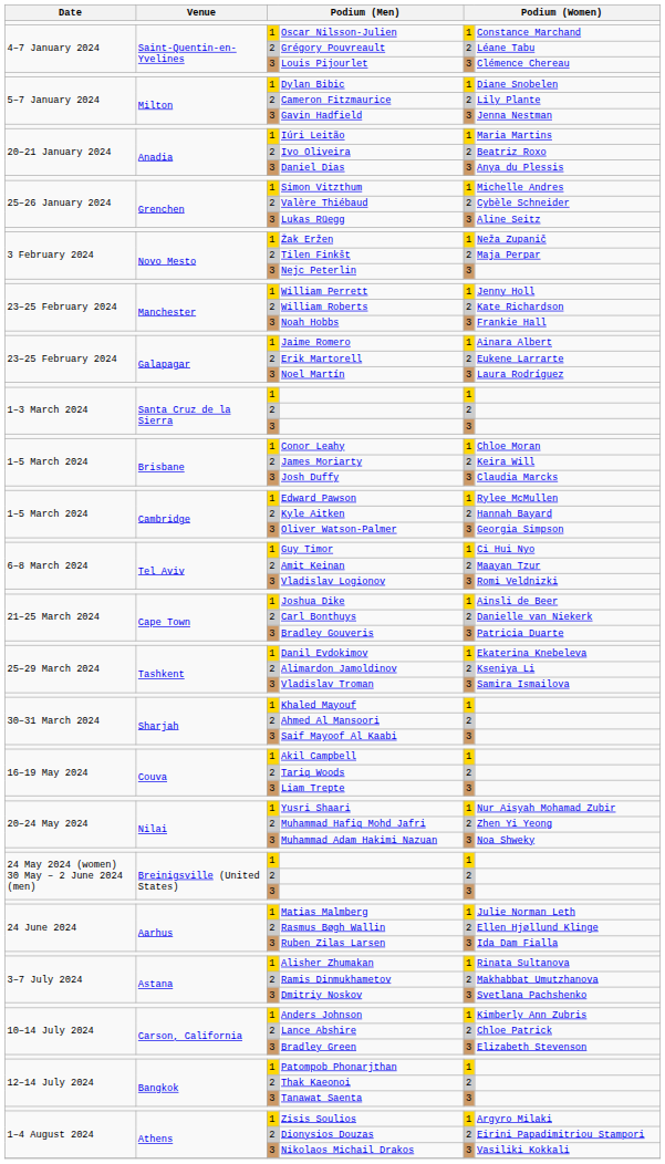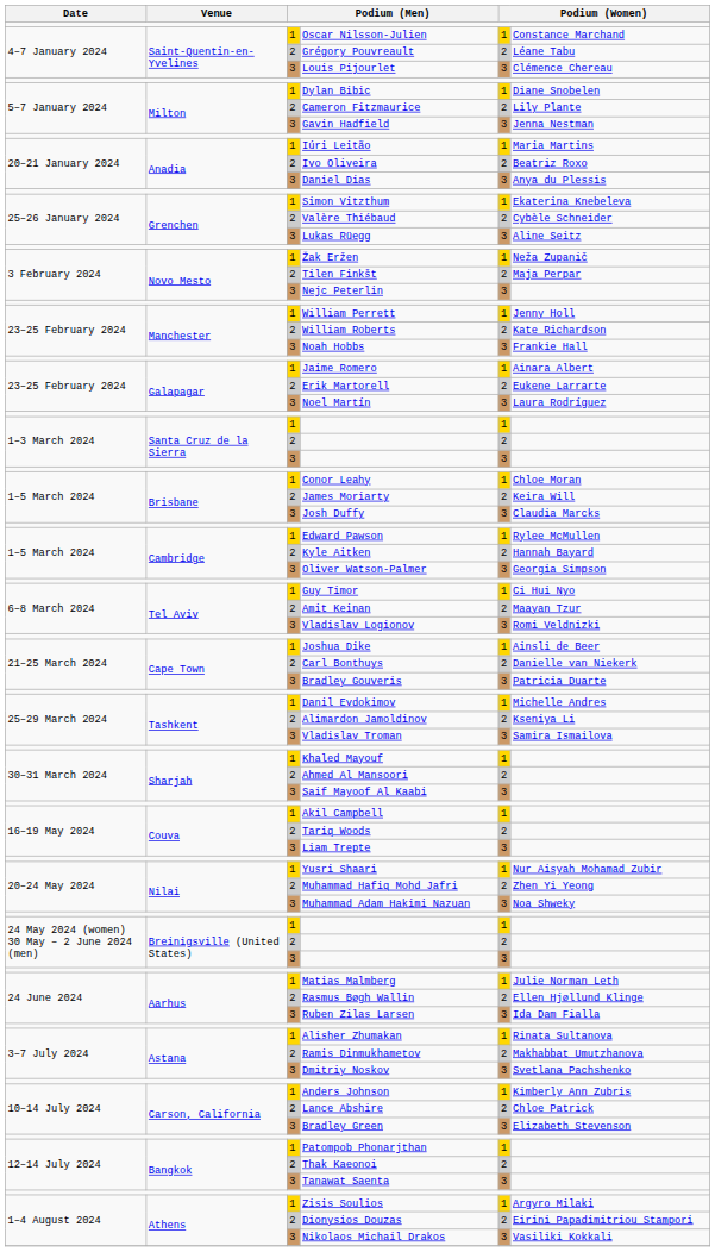Simon Vitzthum | column 6: Michelle Andres -> Ekaterina Knebeleva
Danil Evdokimov | column 6: Ekaterina Knebeleva -> Michelle Andres
